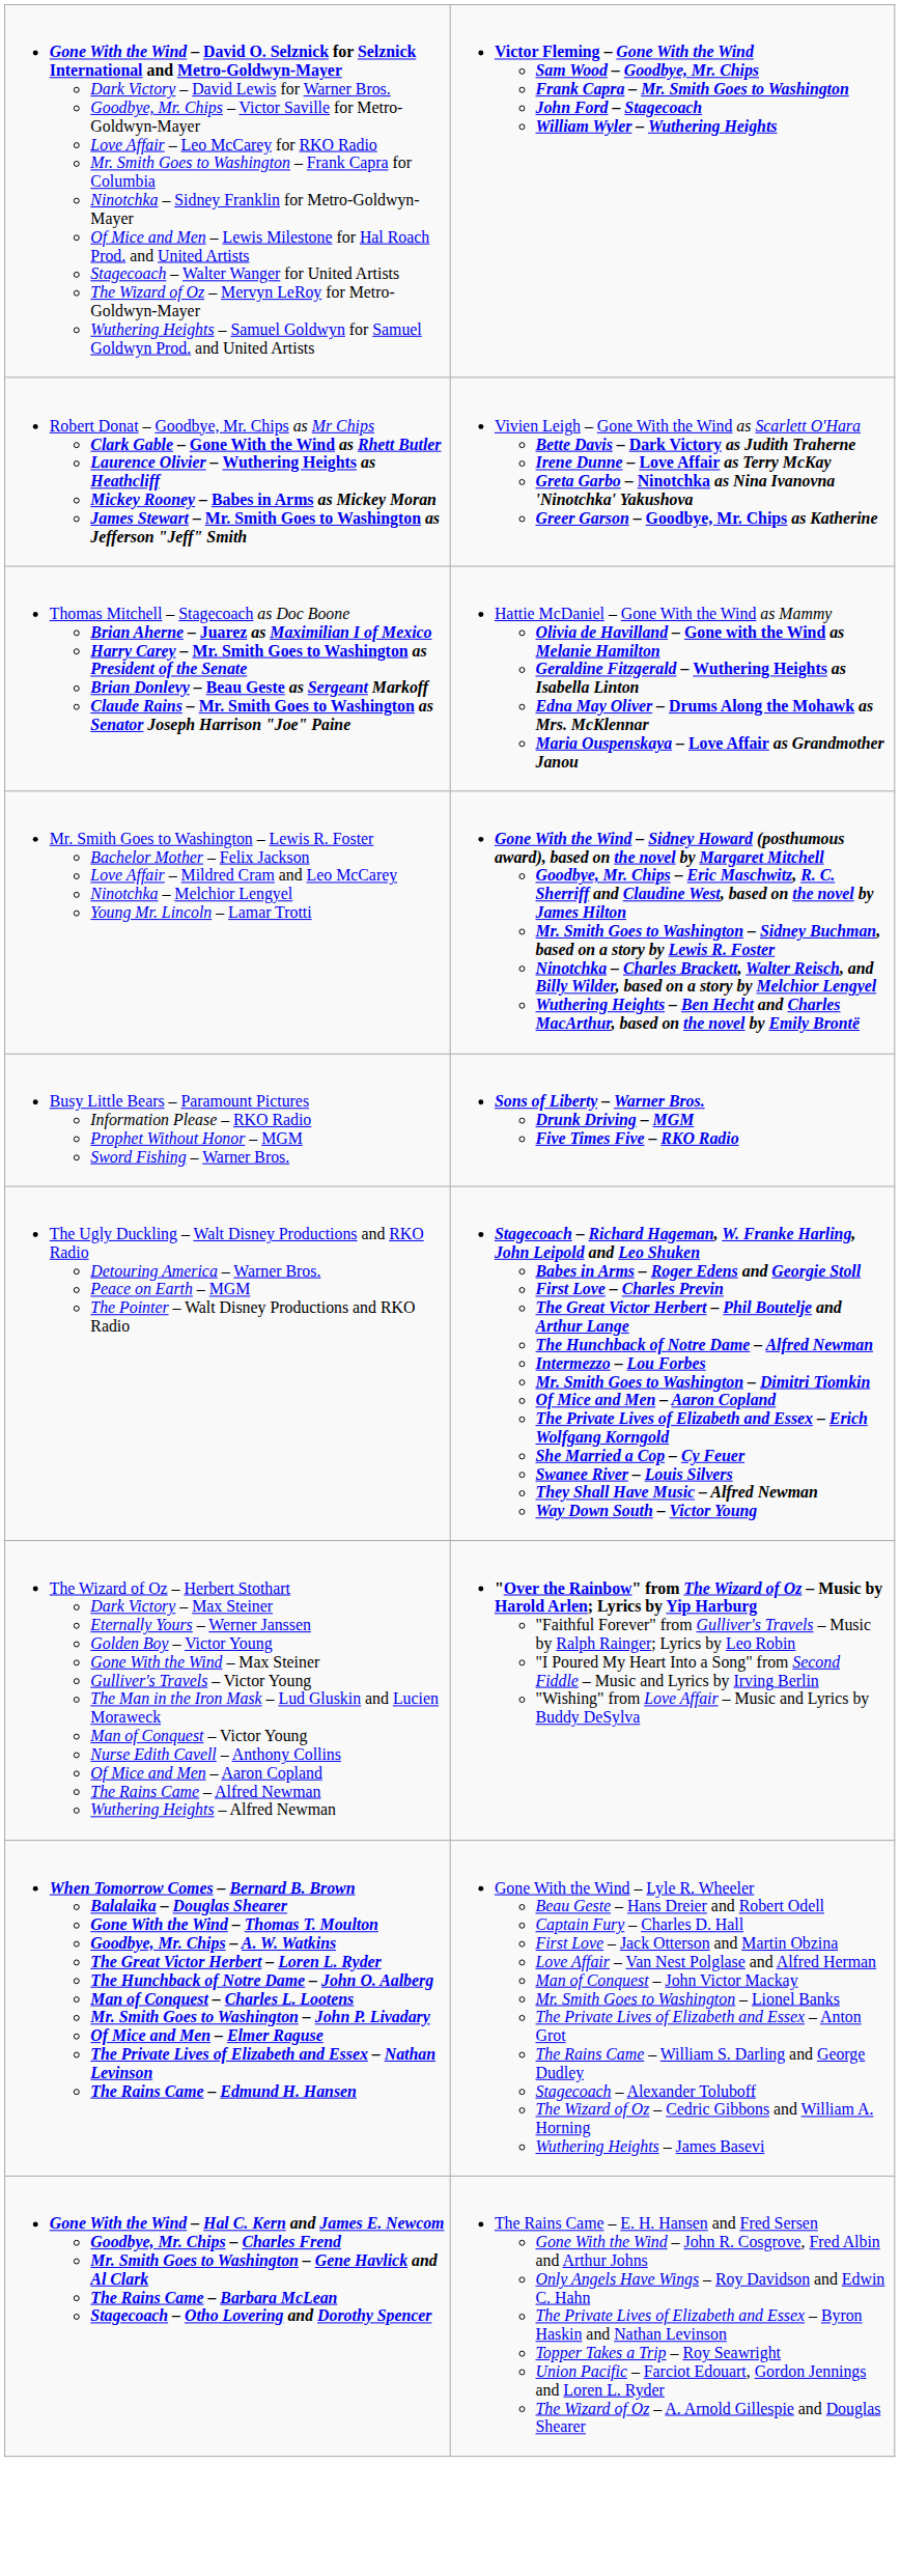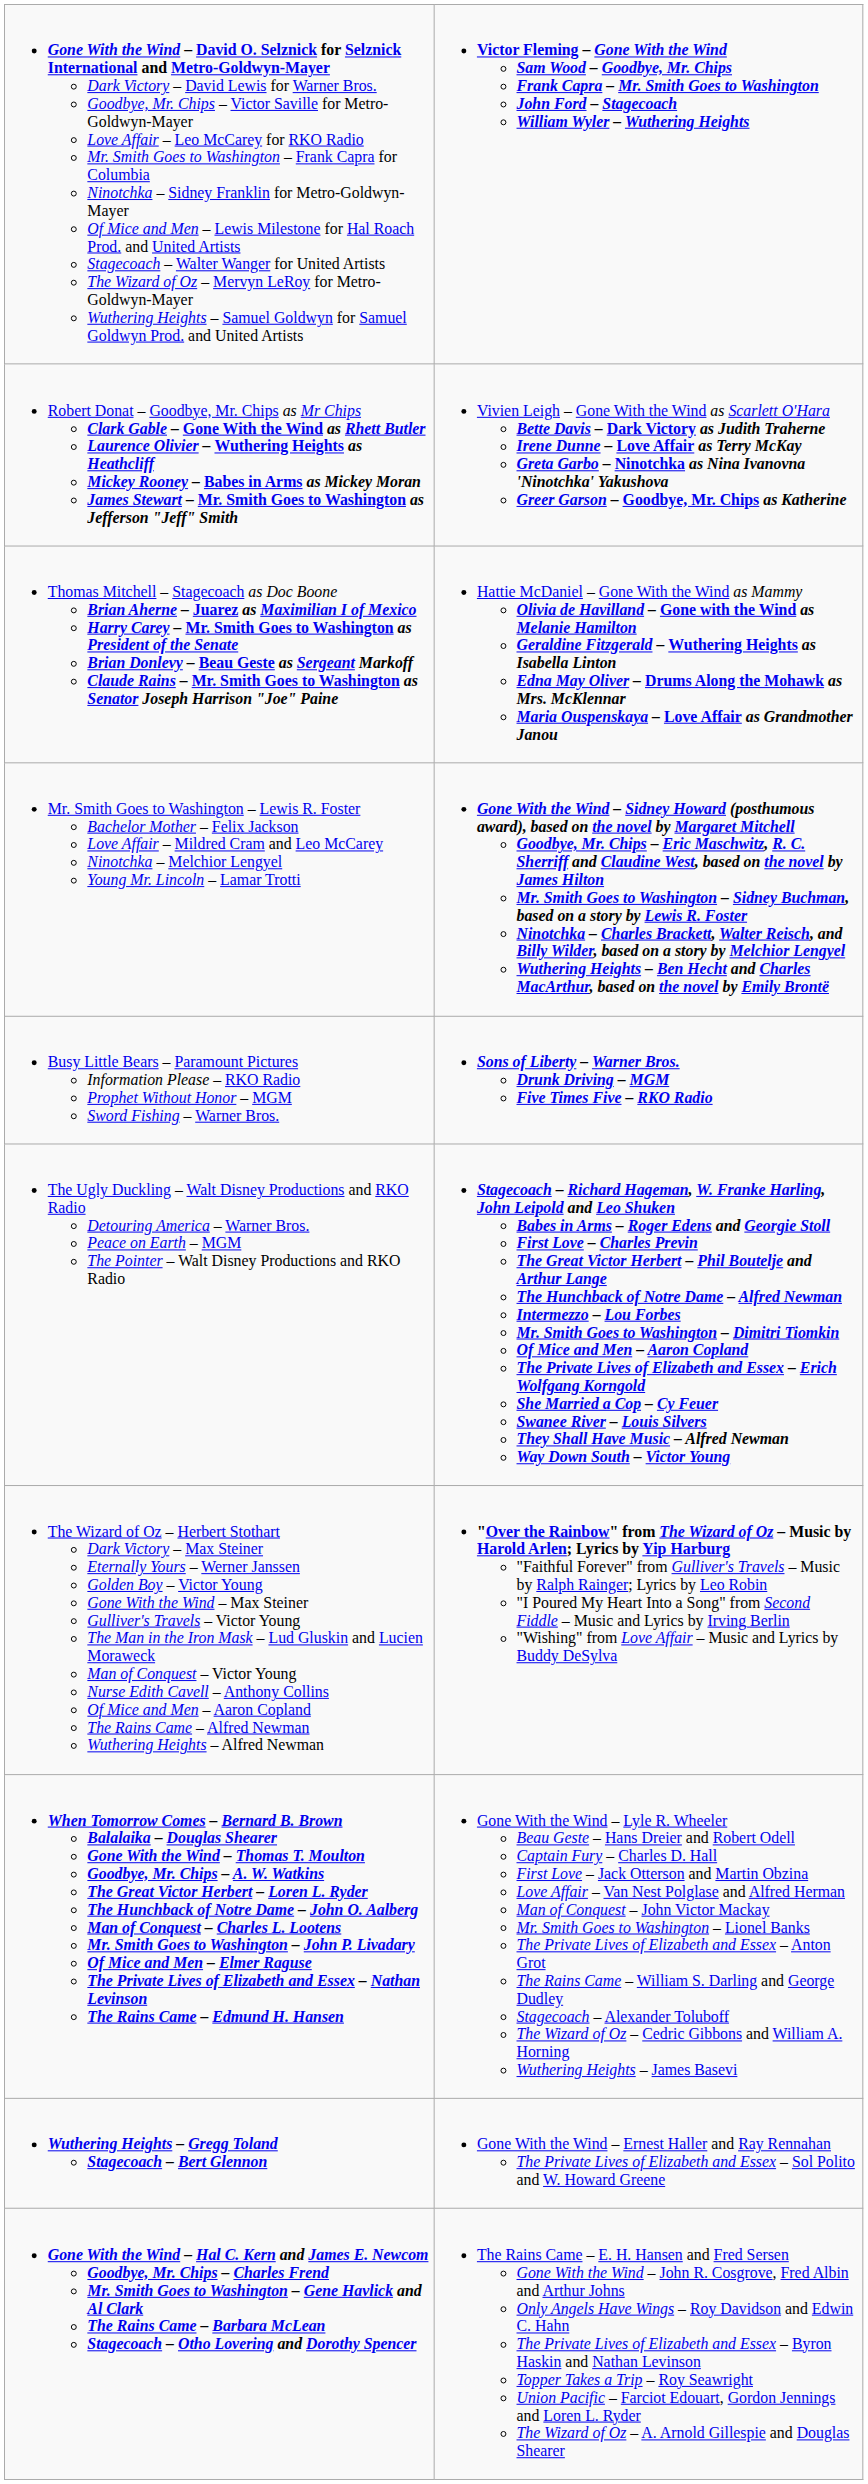+ row: Wuthering Heights – Gregg Toland Stagecoach – Bert Glennon | Gone With the Wind – Ernest Haller and Ray Rennahan The Private Lives of Elizabeth and Essex – Sol Polito and W. Howard Greene
